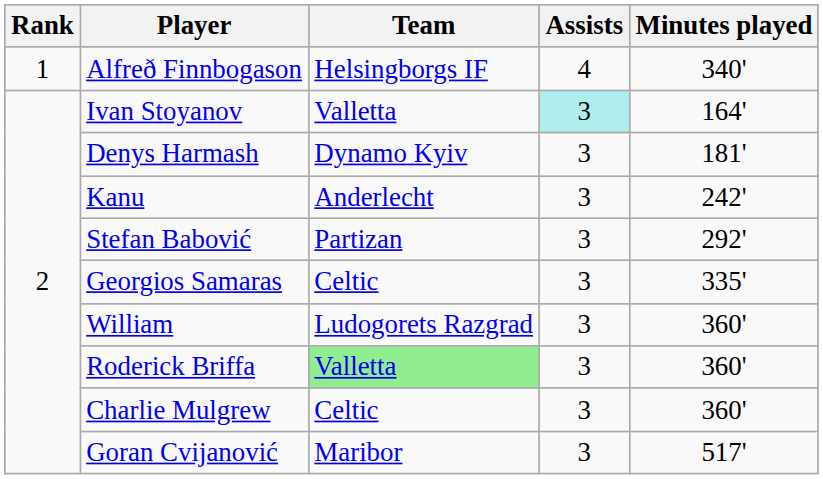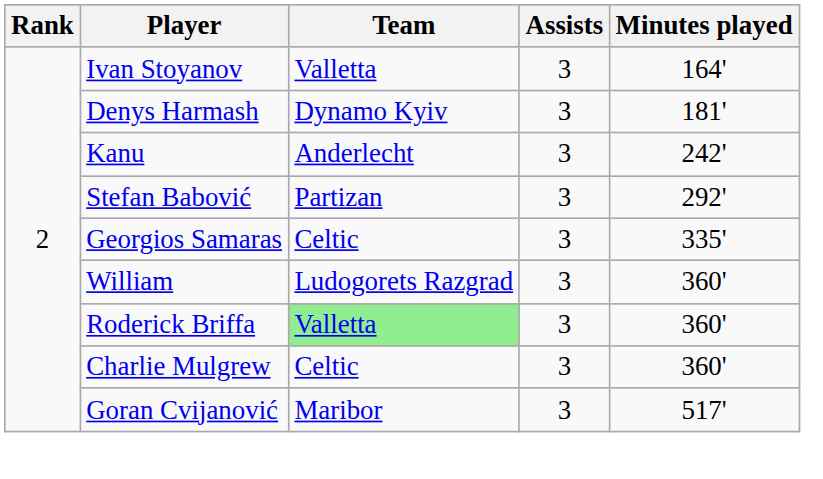- row: 1 | Alfreð Finnbogason | Helsingborgs IF | 4 | 340'
Ivan Stoyanov | Assists: paleturquoise background -> no background
